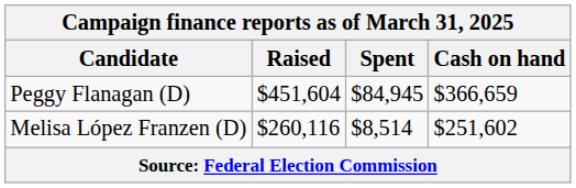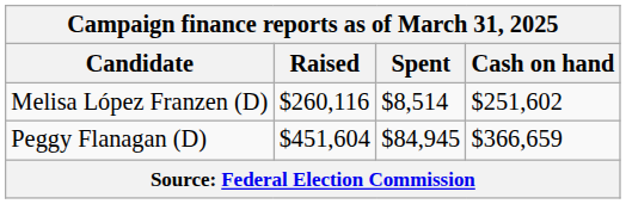rows swapped: Peggy Flanagan (D) <-> Melisa López Franzen (D)
